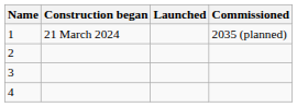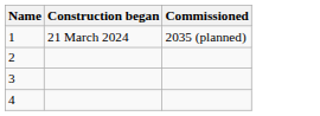- column: Launched
